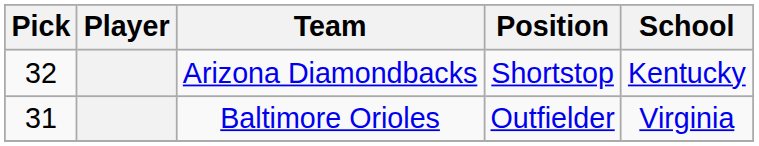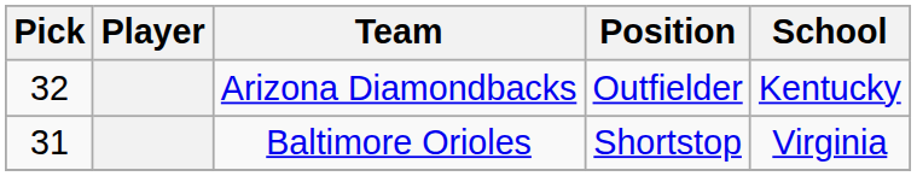Arizona Diamondbacks | Position: Shortstop -> Outfielder
Baltimore Orioles | Position: Outfielder -> Shortstop
